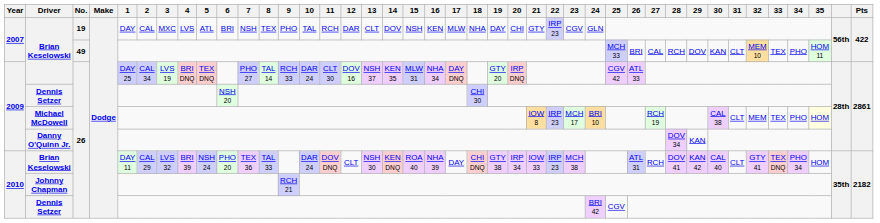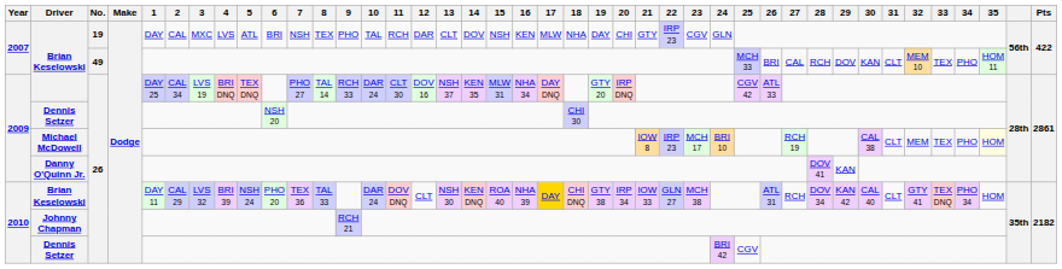Danny O'Quinn Jr. | 28: DOV 34 -> DOV 41
2010 / Brian Keselowski | 17: no background -> gold background
2010 / Brian Keselowski | 22: IRP 23 -> GLN 27
2010 / Brian Keselowski | 28: DOV 41 -> DOV 34
